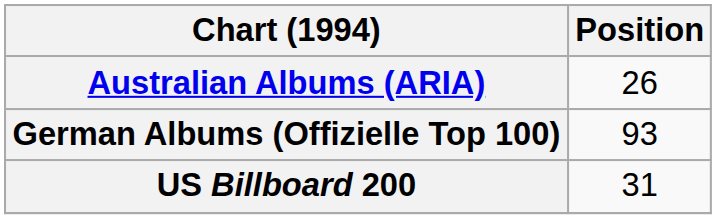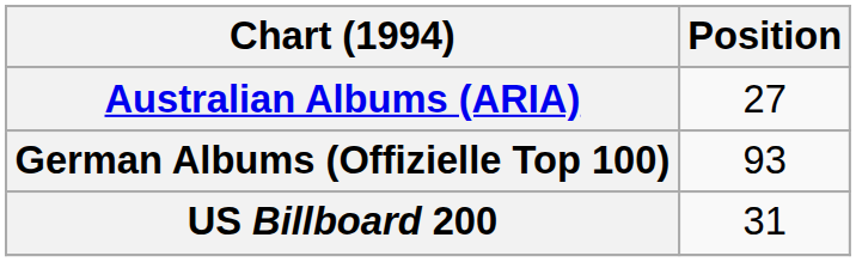Australian Albums (ARIA) | Position: 26 -> 27
